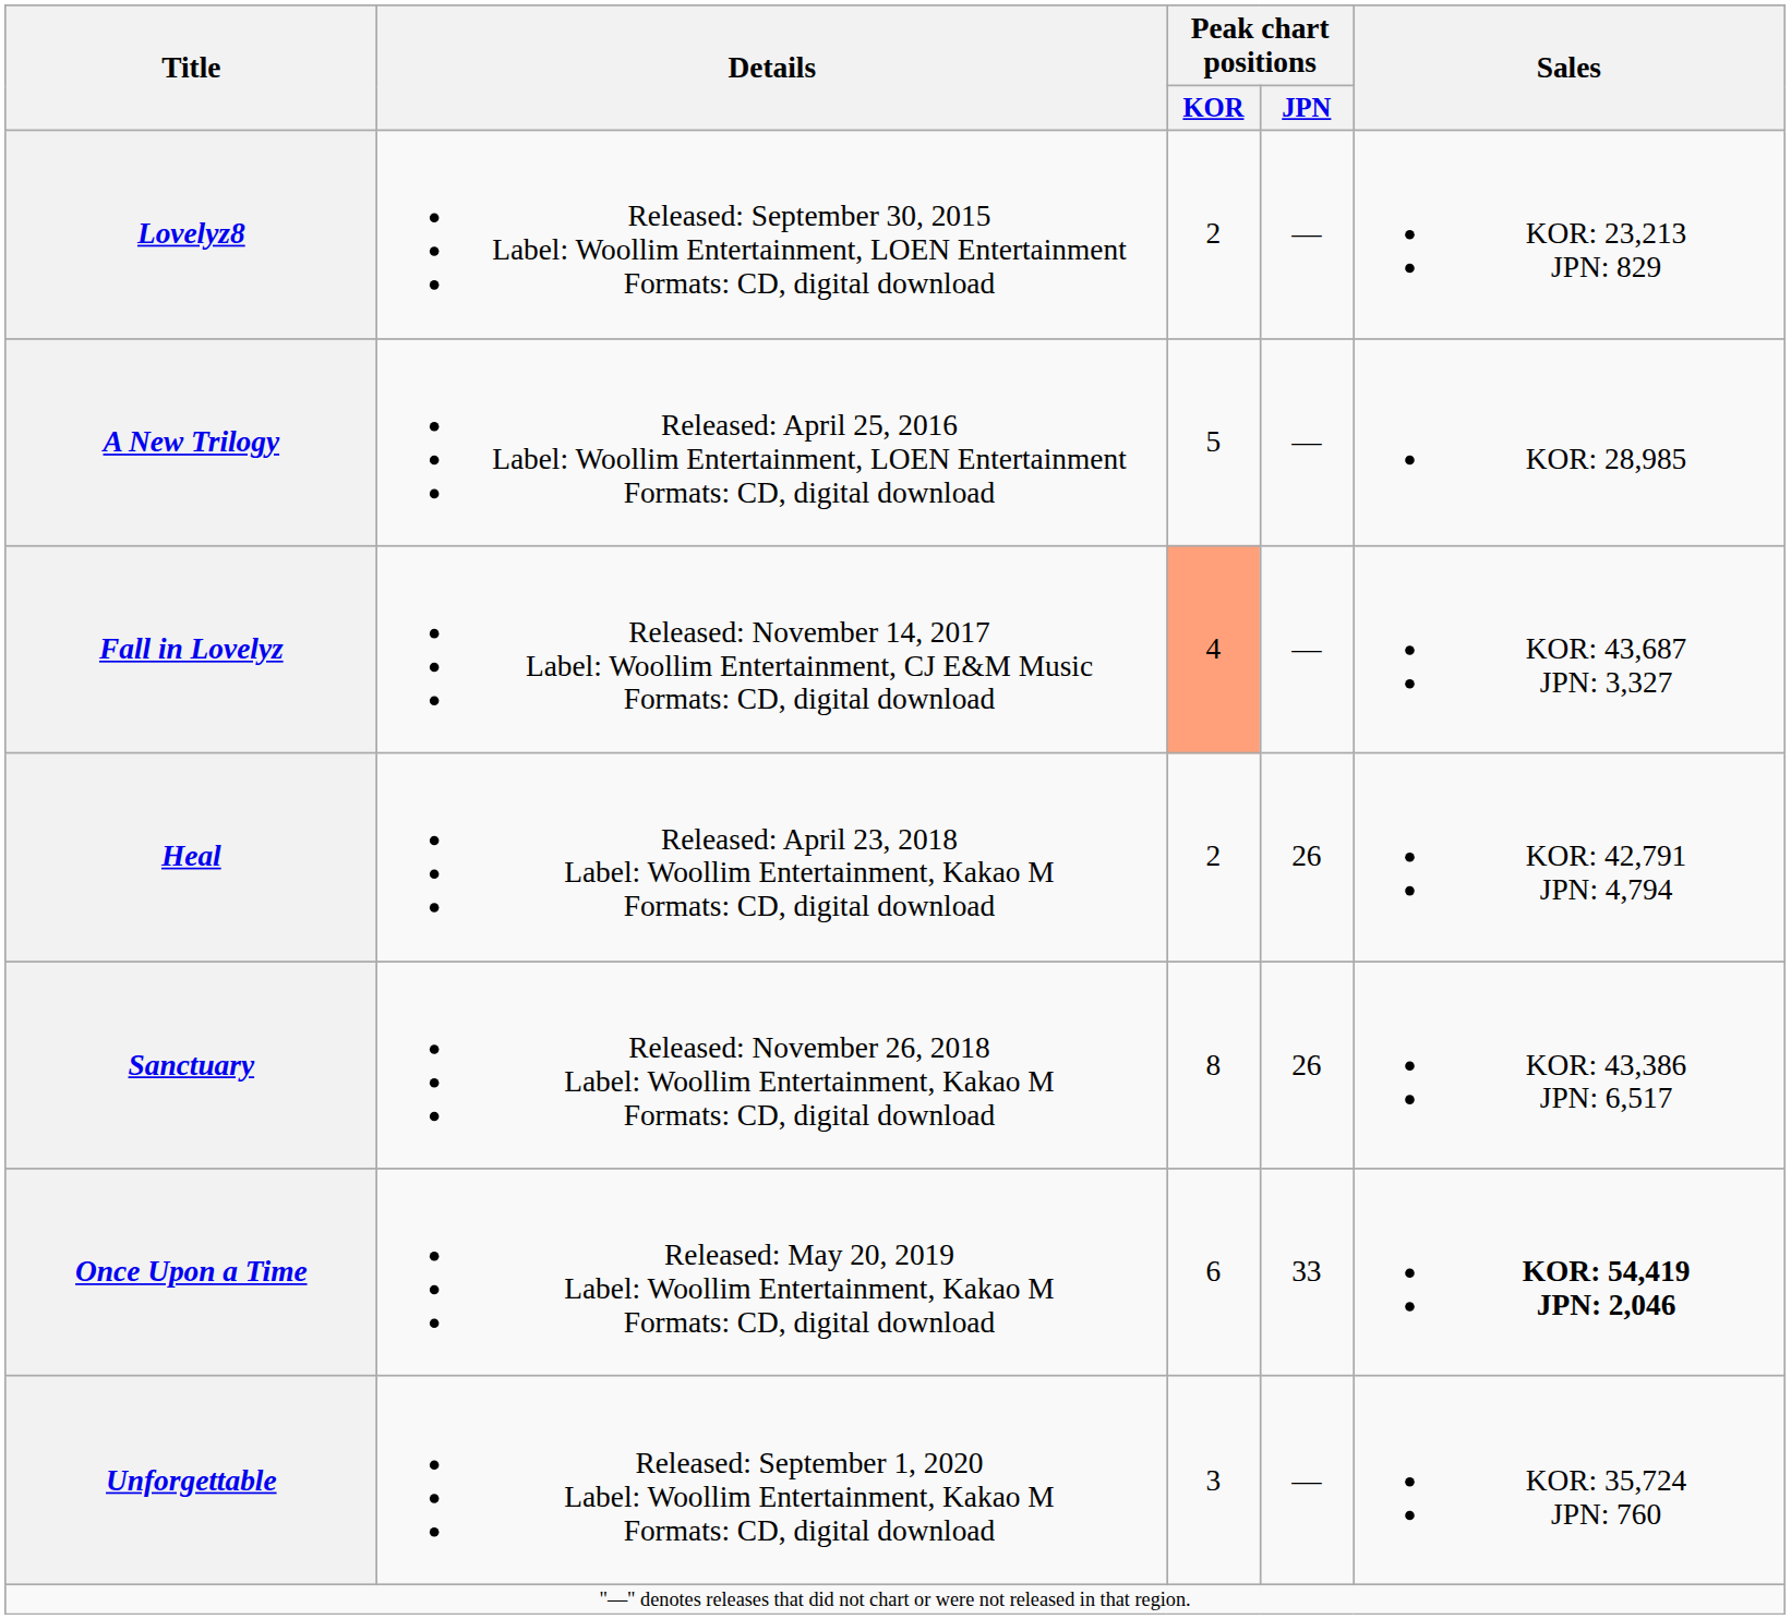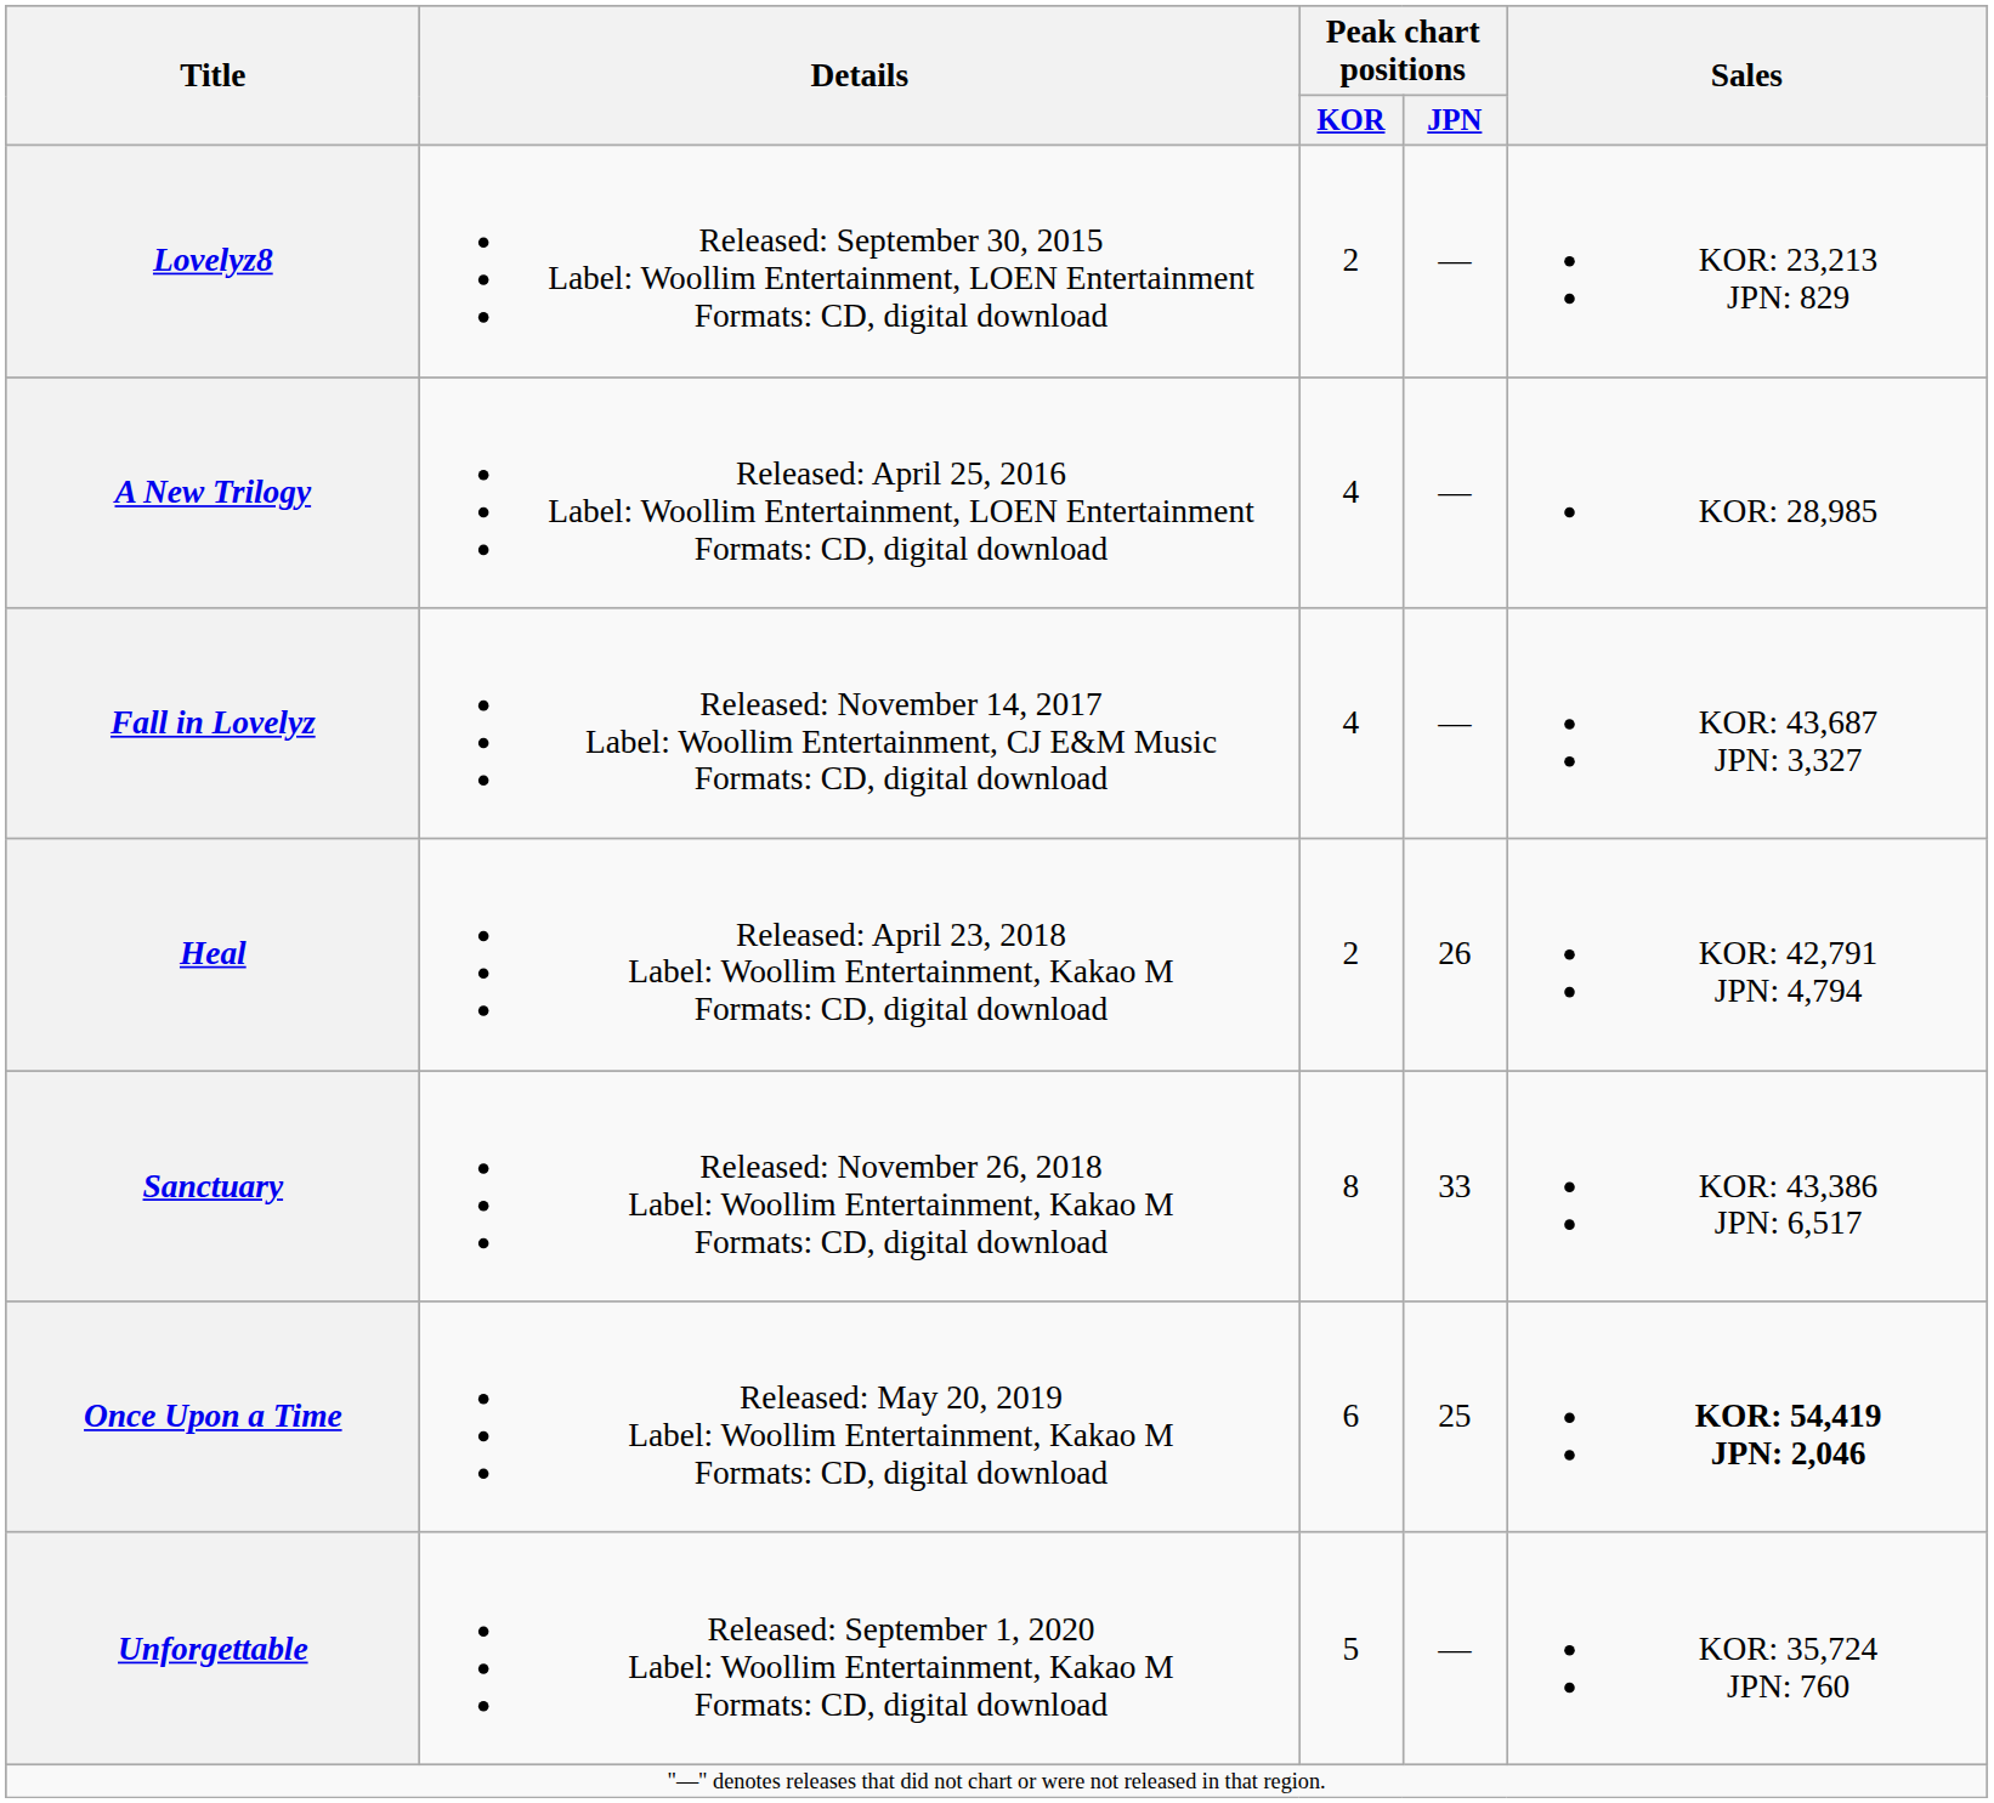A New Trilogy | Peak chart positions / KOR: 5 -> 4
Fall in Lovelyz | Peak chart positions / KOR: lightsalmon background -> no background
Sanctuary | Peak chart positions / JPN: 26 -> 33
Once Upon a Time | Peak chart positions / JPN: 33 -> 25
Unforgettable | Peak chart positions / KOR: 3 -> 5
